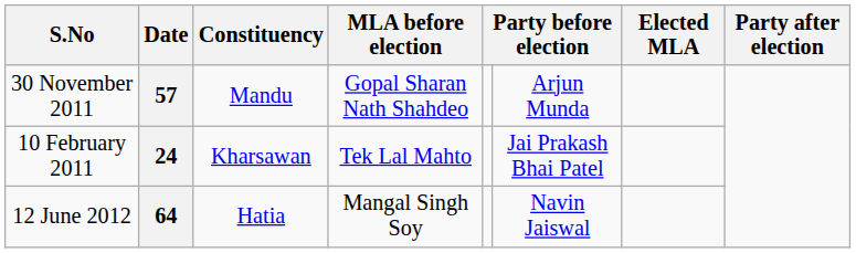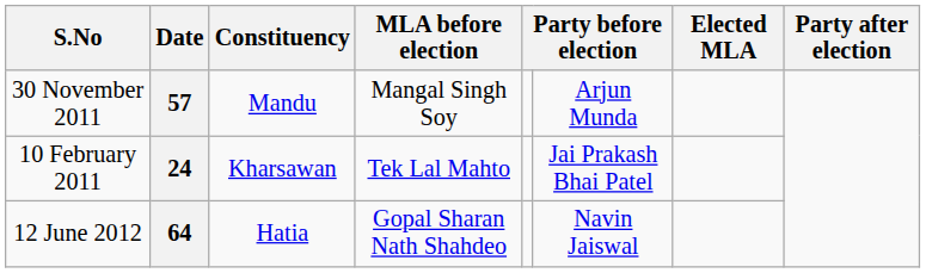57 | MLA before election: Gopal Sharan Nath Shahdeo -> Mangal Singh Soy
64 | MLA before election: Mangal Singh Soy -> Gopal Sharan Nath Shahdeo
